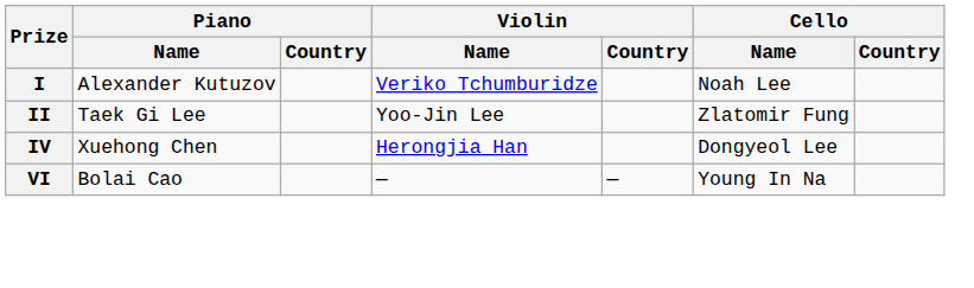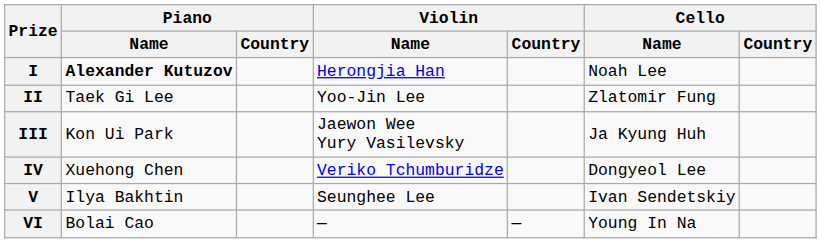I | Piano / Name: normal -> bold
I | Violin / Name: Veriko Tchumburidze -> Herongjia Han
+ row: III | Kon Ui Park | Jaewon Wee Yury Vasilevsky | Ja Kyung Huh
IV | Violin / Name: Herongjia Han -> Veriko Tchumburidze
+ row: V | Ilya Bakhtin | Seunghee Lee | Ivan Sendetskiy
